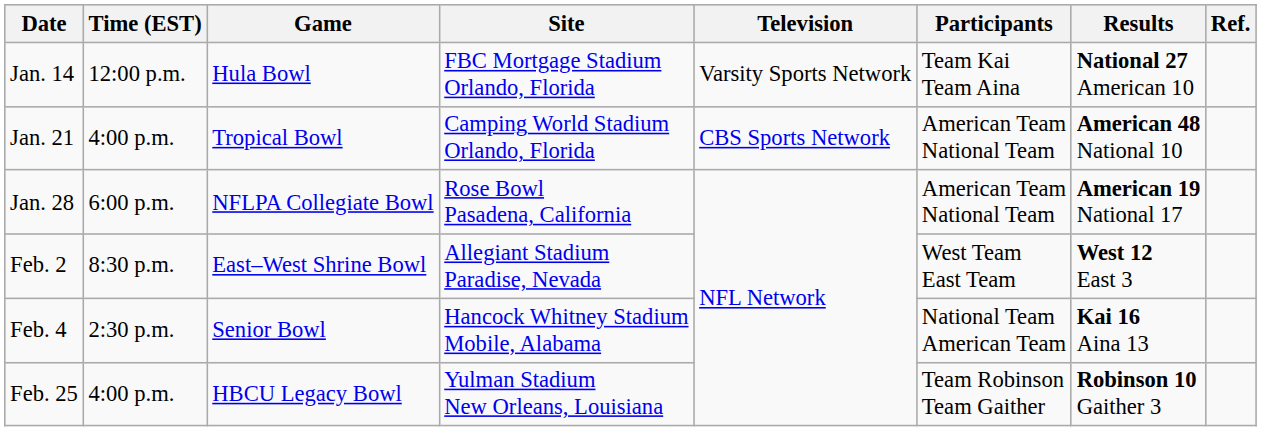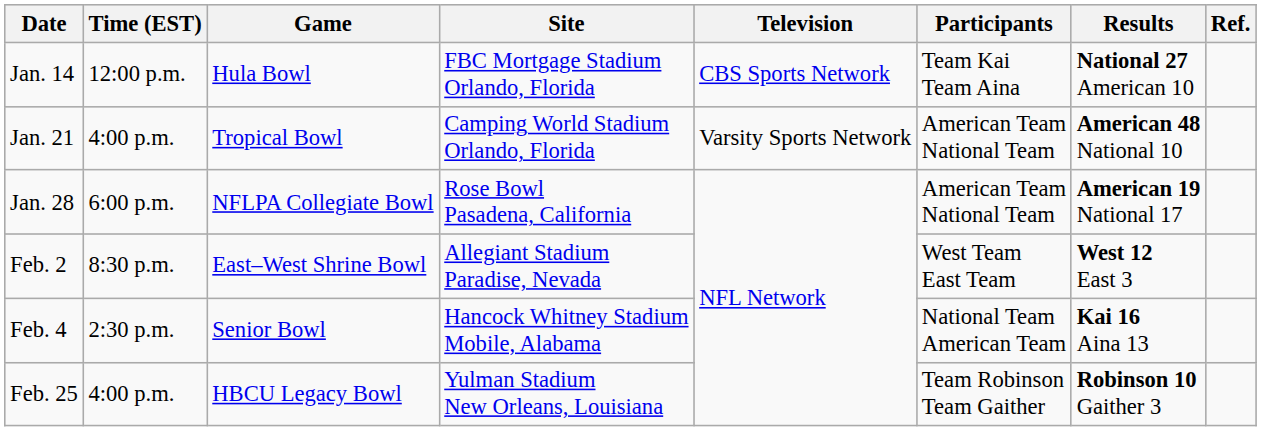Jan. 14 | Television: Varsity Sports Network -> CBS Sports Network
Jan. 21 | Television: CBS Sports Network -> Varsity Sports Network
